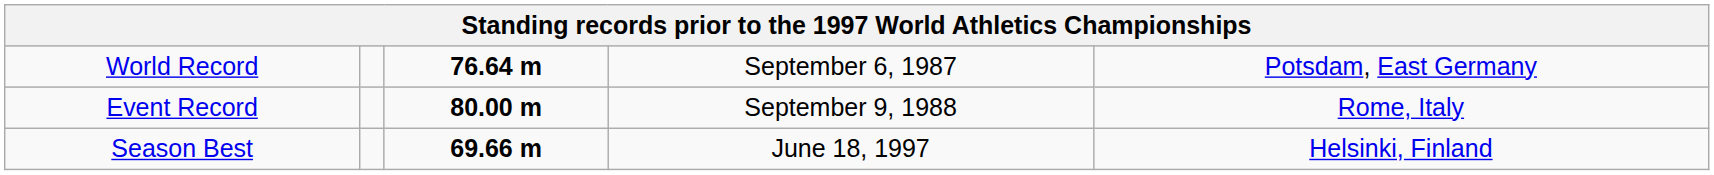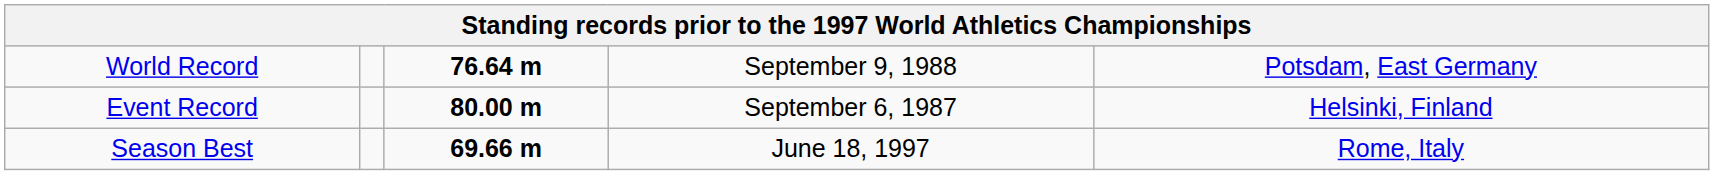World Record | column 4: September 6, 1987 -> September 9, 1988
Event Record | column 4: September 9, 1988 -> September 6, 1987
Event Record | column 5: Rome, Italy -> Helsinki, Finland
Season Best | column 5: Helsinki, Finland -> Rome, Italy
